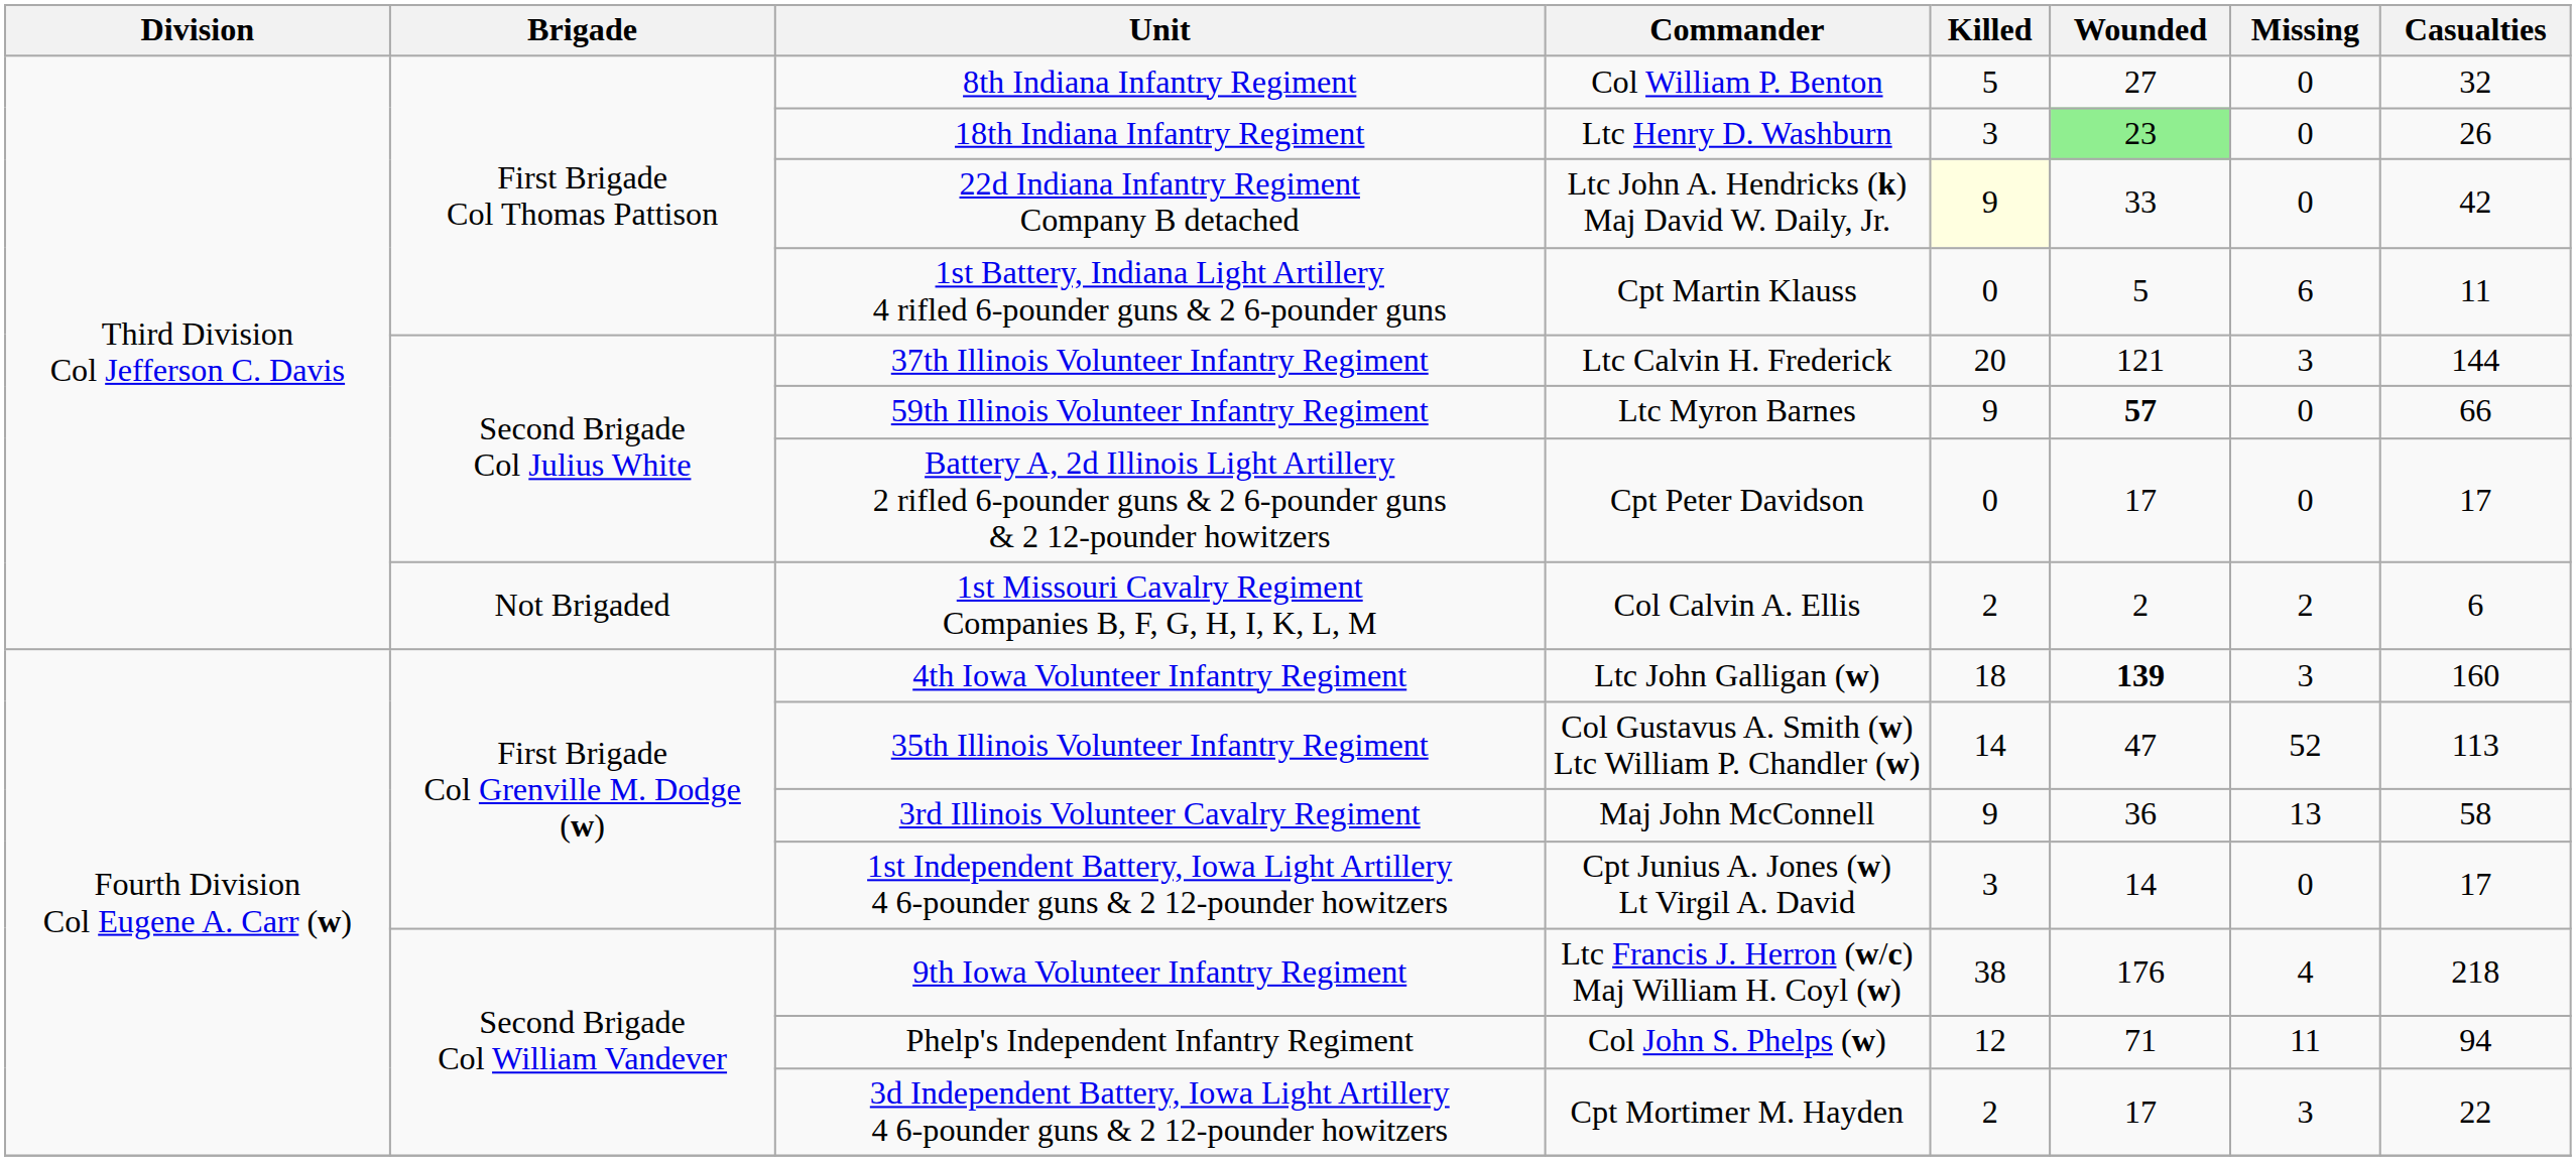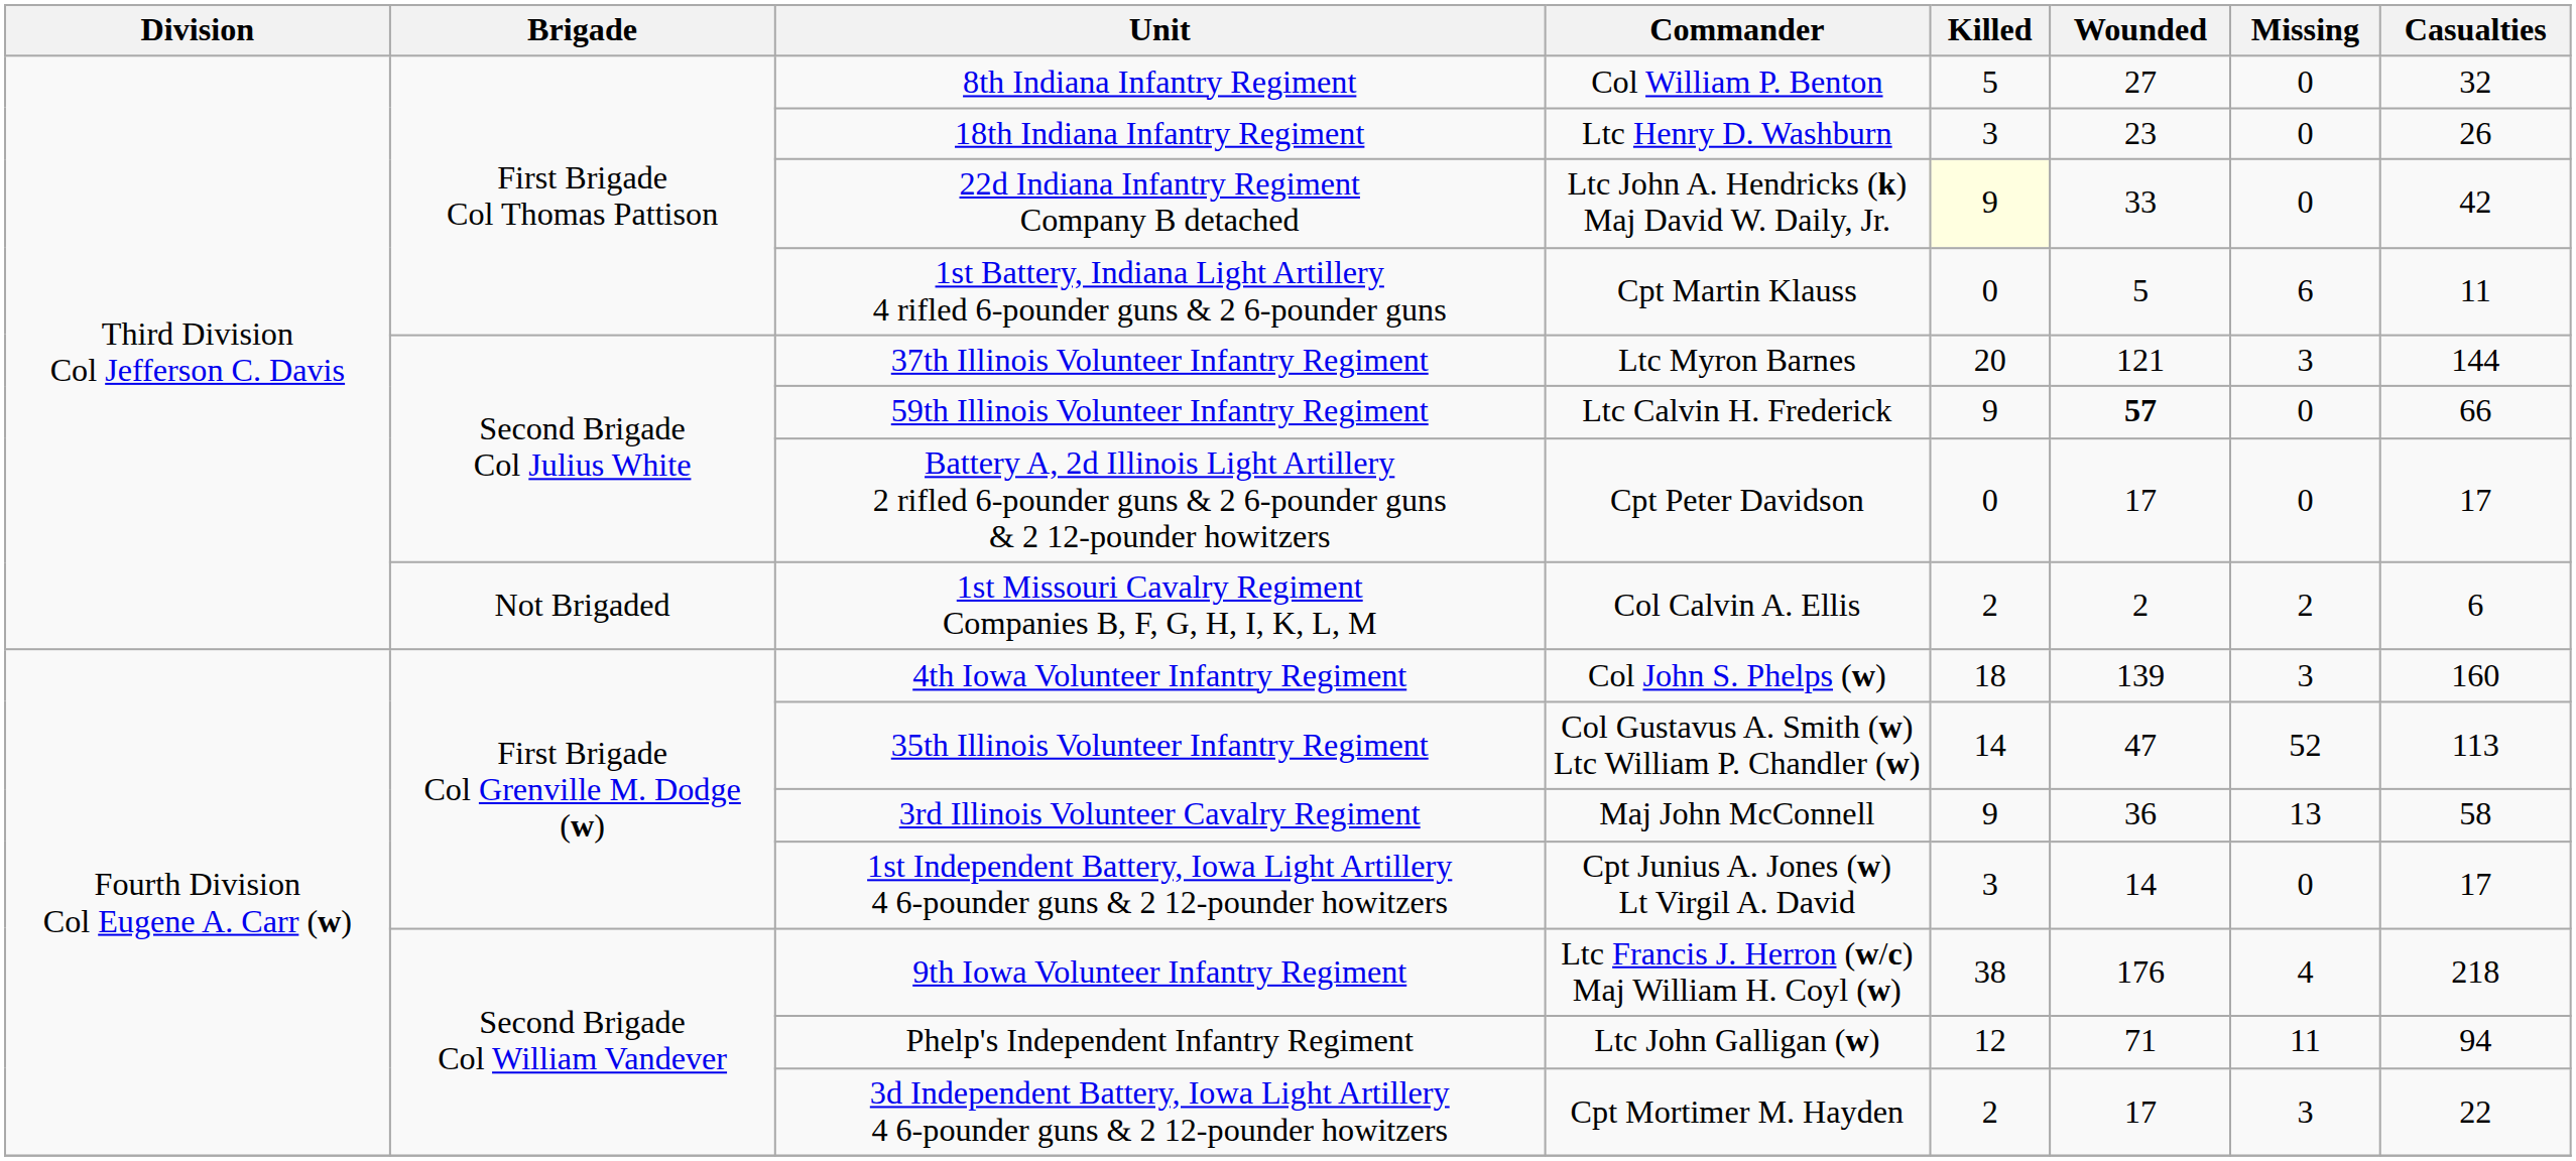18th Indiana Infantry Regiment | Wounded: lightgreen background -> no background
37th Illinois Volunteer Infantry Regiment | Commander: Ltc Calvin H. Frederick -> Ltc Myron Barnes
59th Illinois Volunteer Infantry Regiment | Commander: Ltc Myron Barnes -> Ltc Calvin H. Frederick
4th Iowa Volunteer Infantry Regiment | Commander: Ltc John Galligan (w) -> Col John S. Phelps (w)
4th Iowa Volunteer Infantry Regiment | Wounded: bold -> normal
Phelp's Independent Infantry Regiment | Commander: Col John S. Phelps (w) -> Ltc John Galligan (w)
